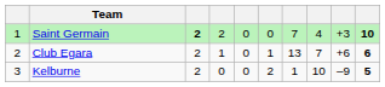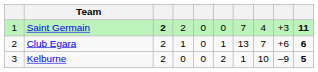Saint Germain | column 10: 10 -> 11
